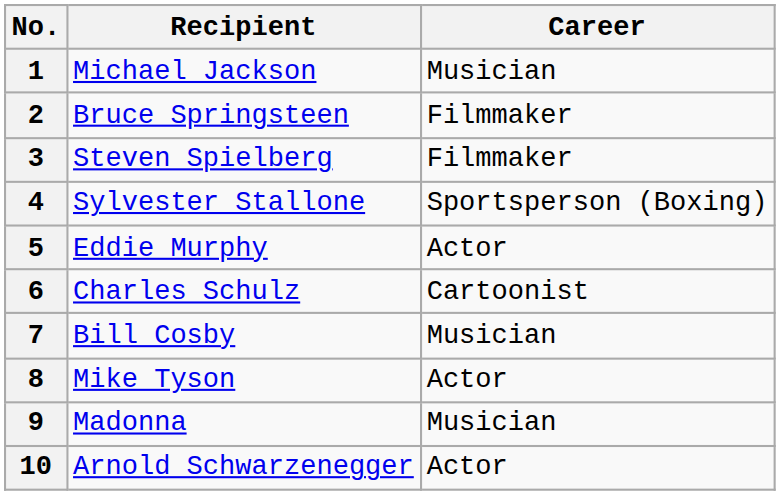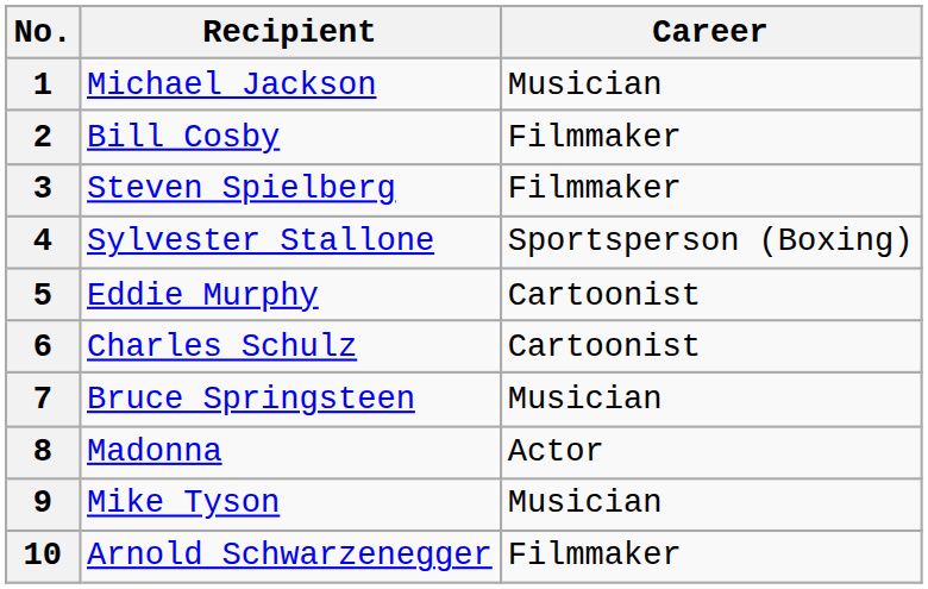2 | Recipient: Bruce Springsteen -> Bill Cosby
5 | Career: Actor -> Cartoonist
7 | Recipient: Bill Cosby -> Bruce Springsteen
8 | Recipient: Mike Tyson -> Madonna
9 | Recipient: Madonna -> Mike Tyson
10 | Career: Actor -> Filmmaker
